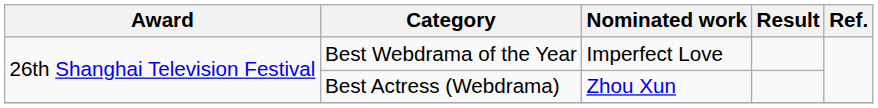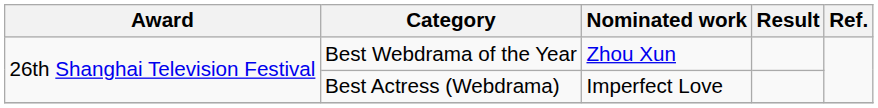Best Webdrama of the Year | Nominated work: Imperfect Love -> Zhou Xun
Best Actress (Webdrama) | Nominated work: Zhou Xun -> Imperfect Love
